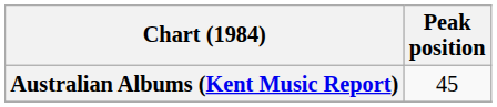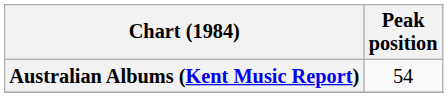Australian Albums (Kent Music Report) | Peak position: 45 -> 54
